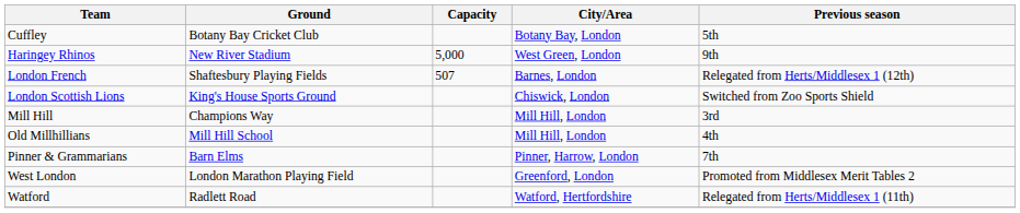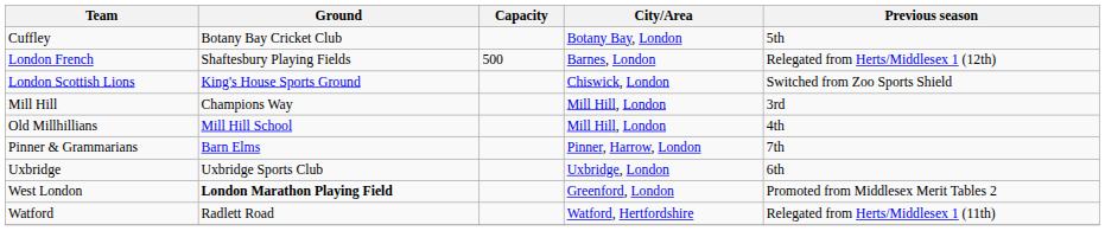- row: Haringey Rhinos | New River Stadium | 5,000 | West Green, London | 9th
London French | Capacity: 507 -> 500
+ row: Uxbridge | Uxbridge Sports Club | Uxbridge, London | 6th
West London | Ground: normal -> bold
